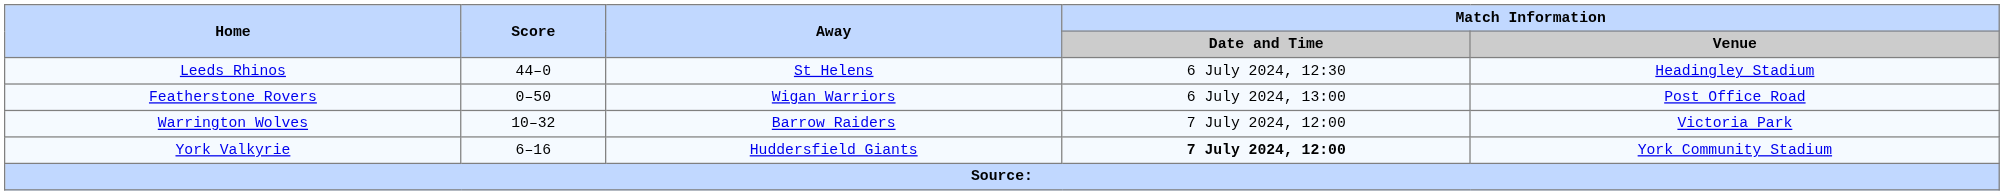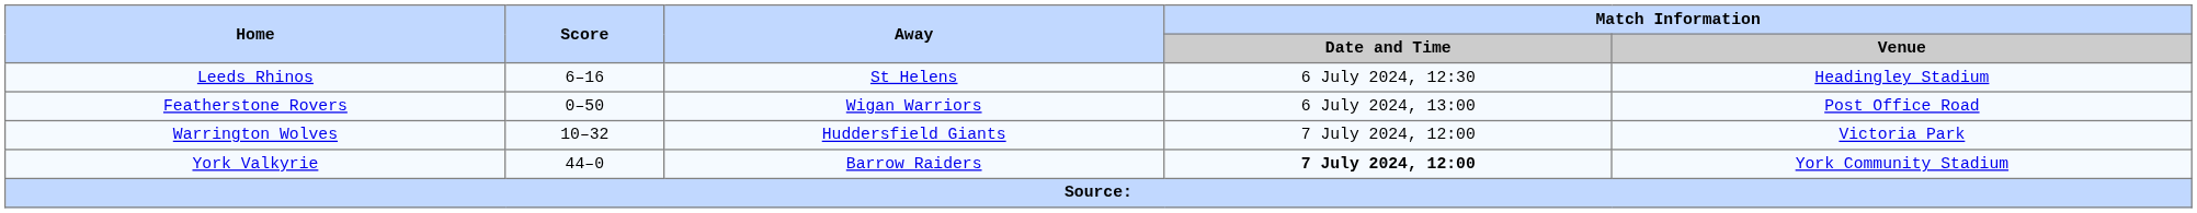Leeds Rhinos | Score: 44–0 -> 6–16
Warrington Wolves | Away: Barrow Raiders -> Huddersfield Giants
York Valkyrie | Score: 6–16 -> 44–0
York Valkyrie | Away: Huddersfield Giants -> Barrow Raiders
